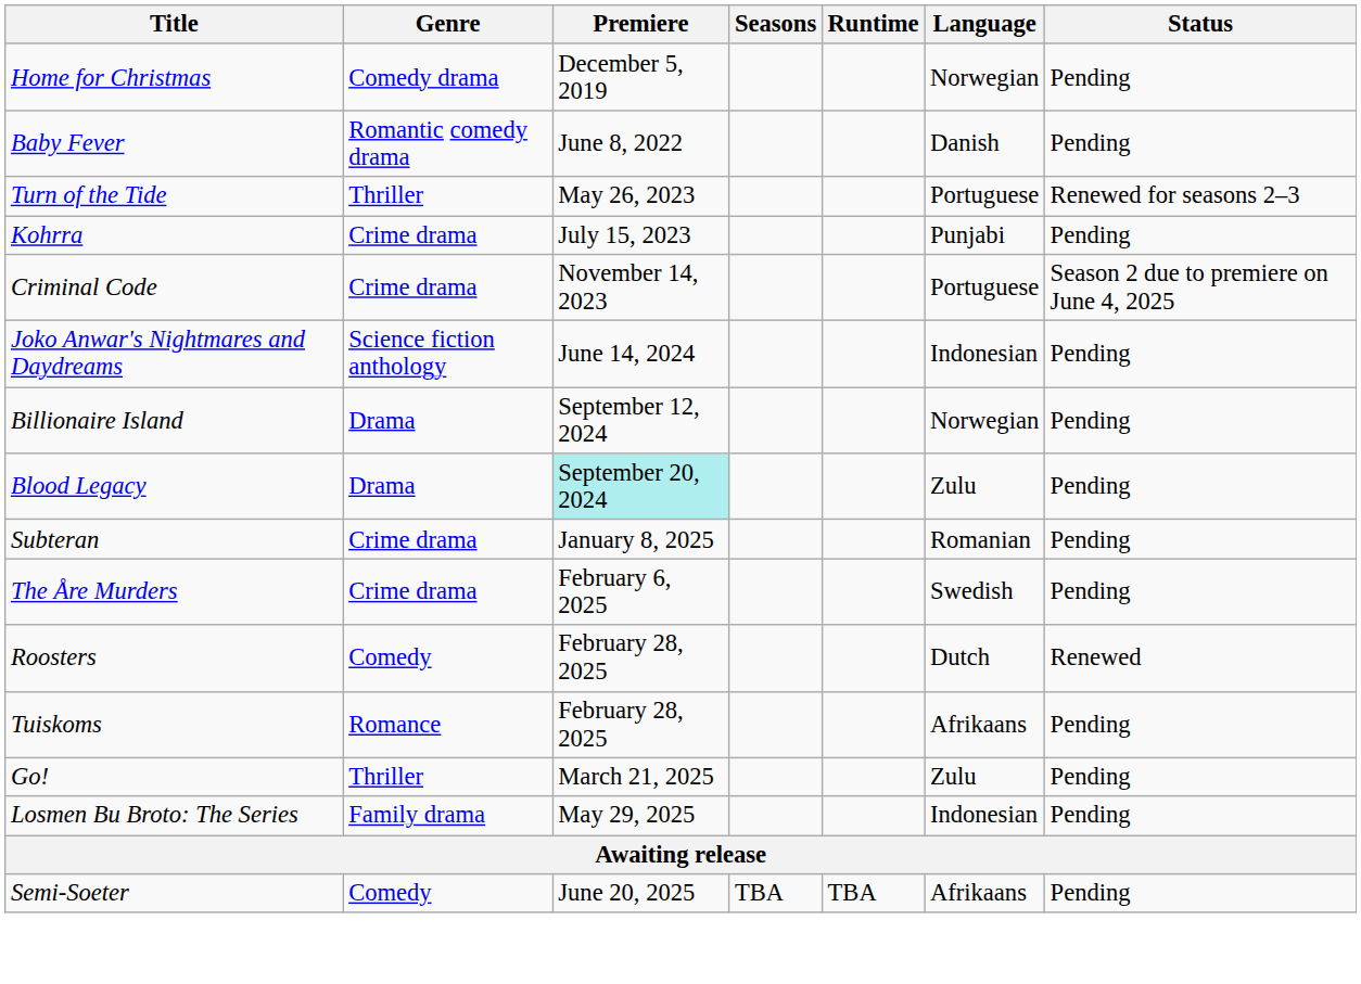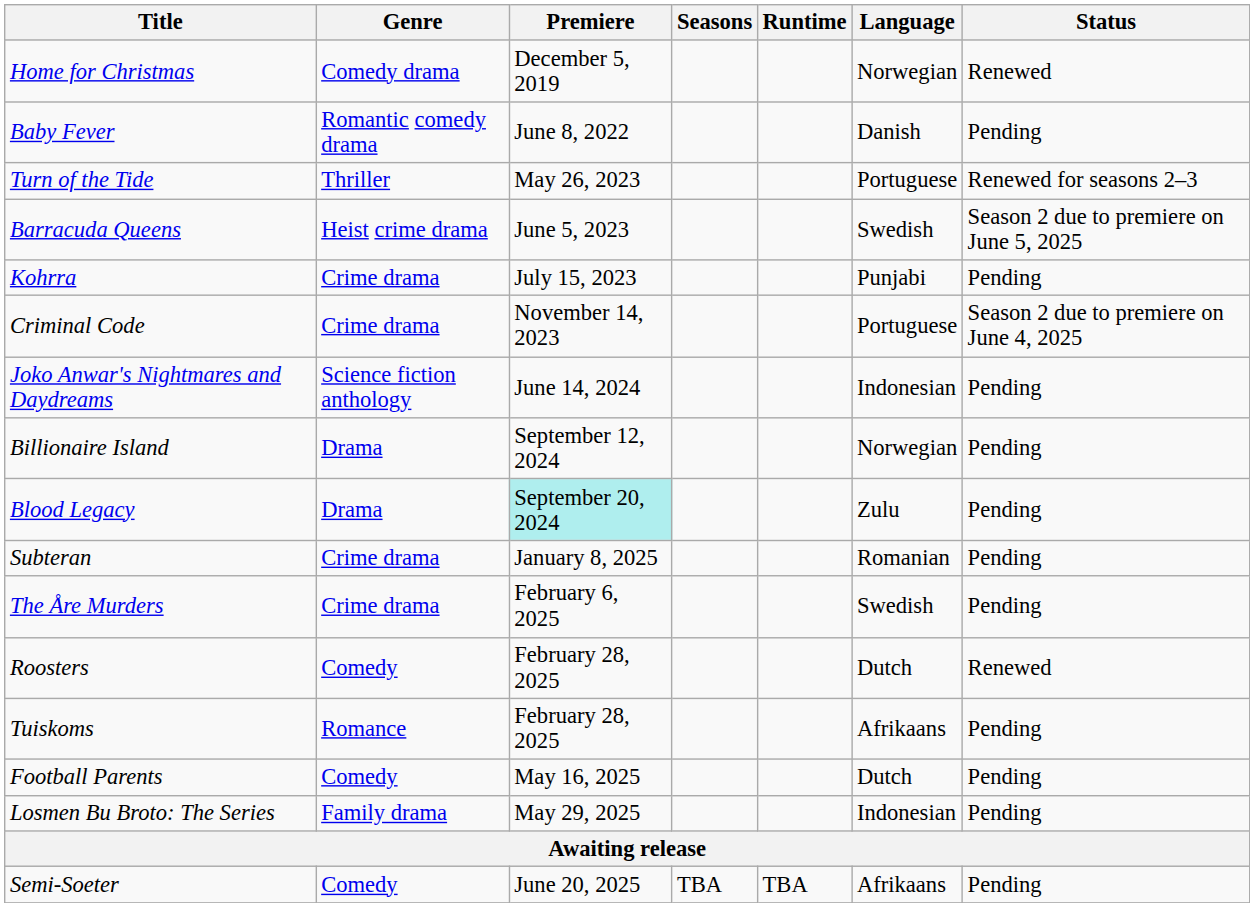Home for Christmas | Status: Pending -> Renewed
+ row: Barracuda Queens | Heist crime drama | June 5, 2023 | Swedish | Season 2 due to premiere on June 5, 2025
- row: Go! | Thriller | March 21, 2025 | Zulu | Pending
+ row: Football Parents | Comedy | May 16, 2025 | Dutch | Pending
